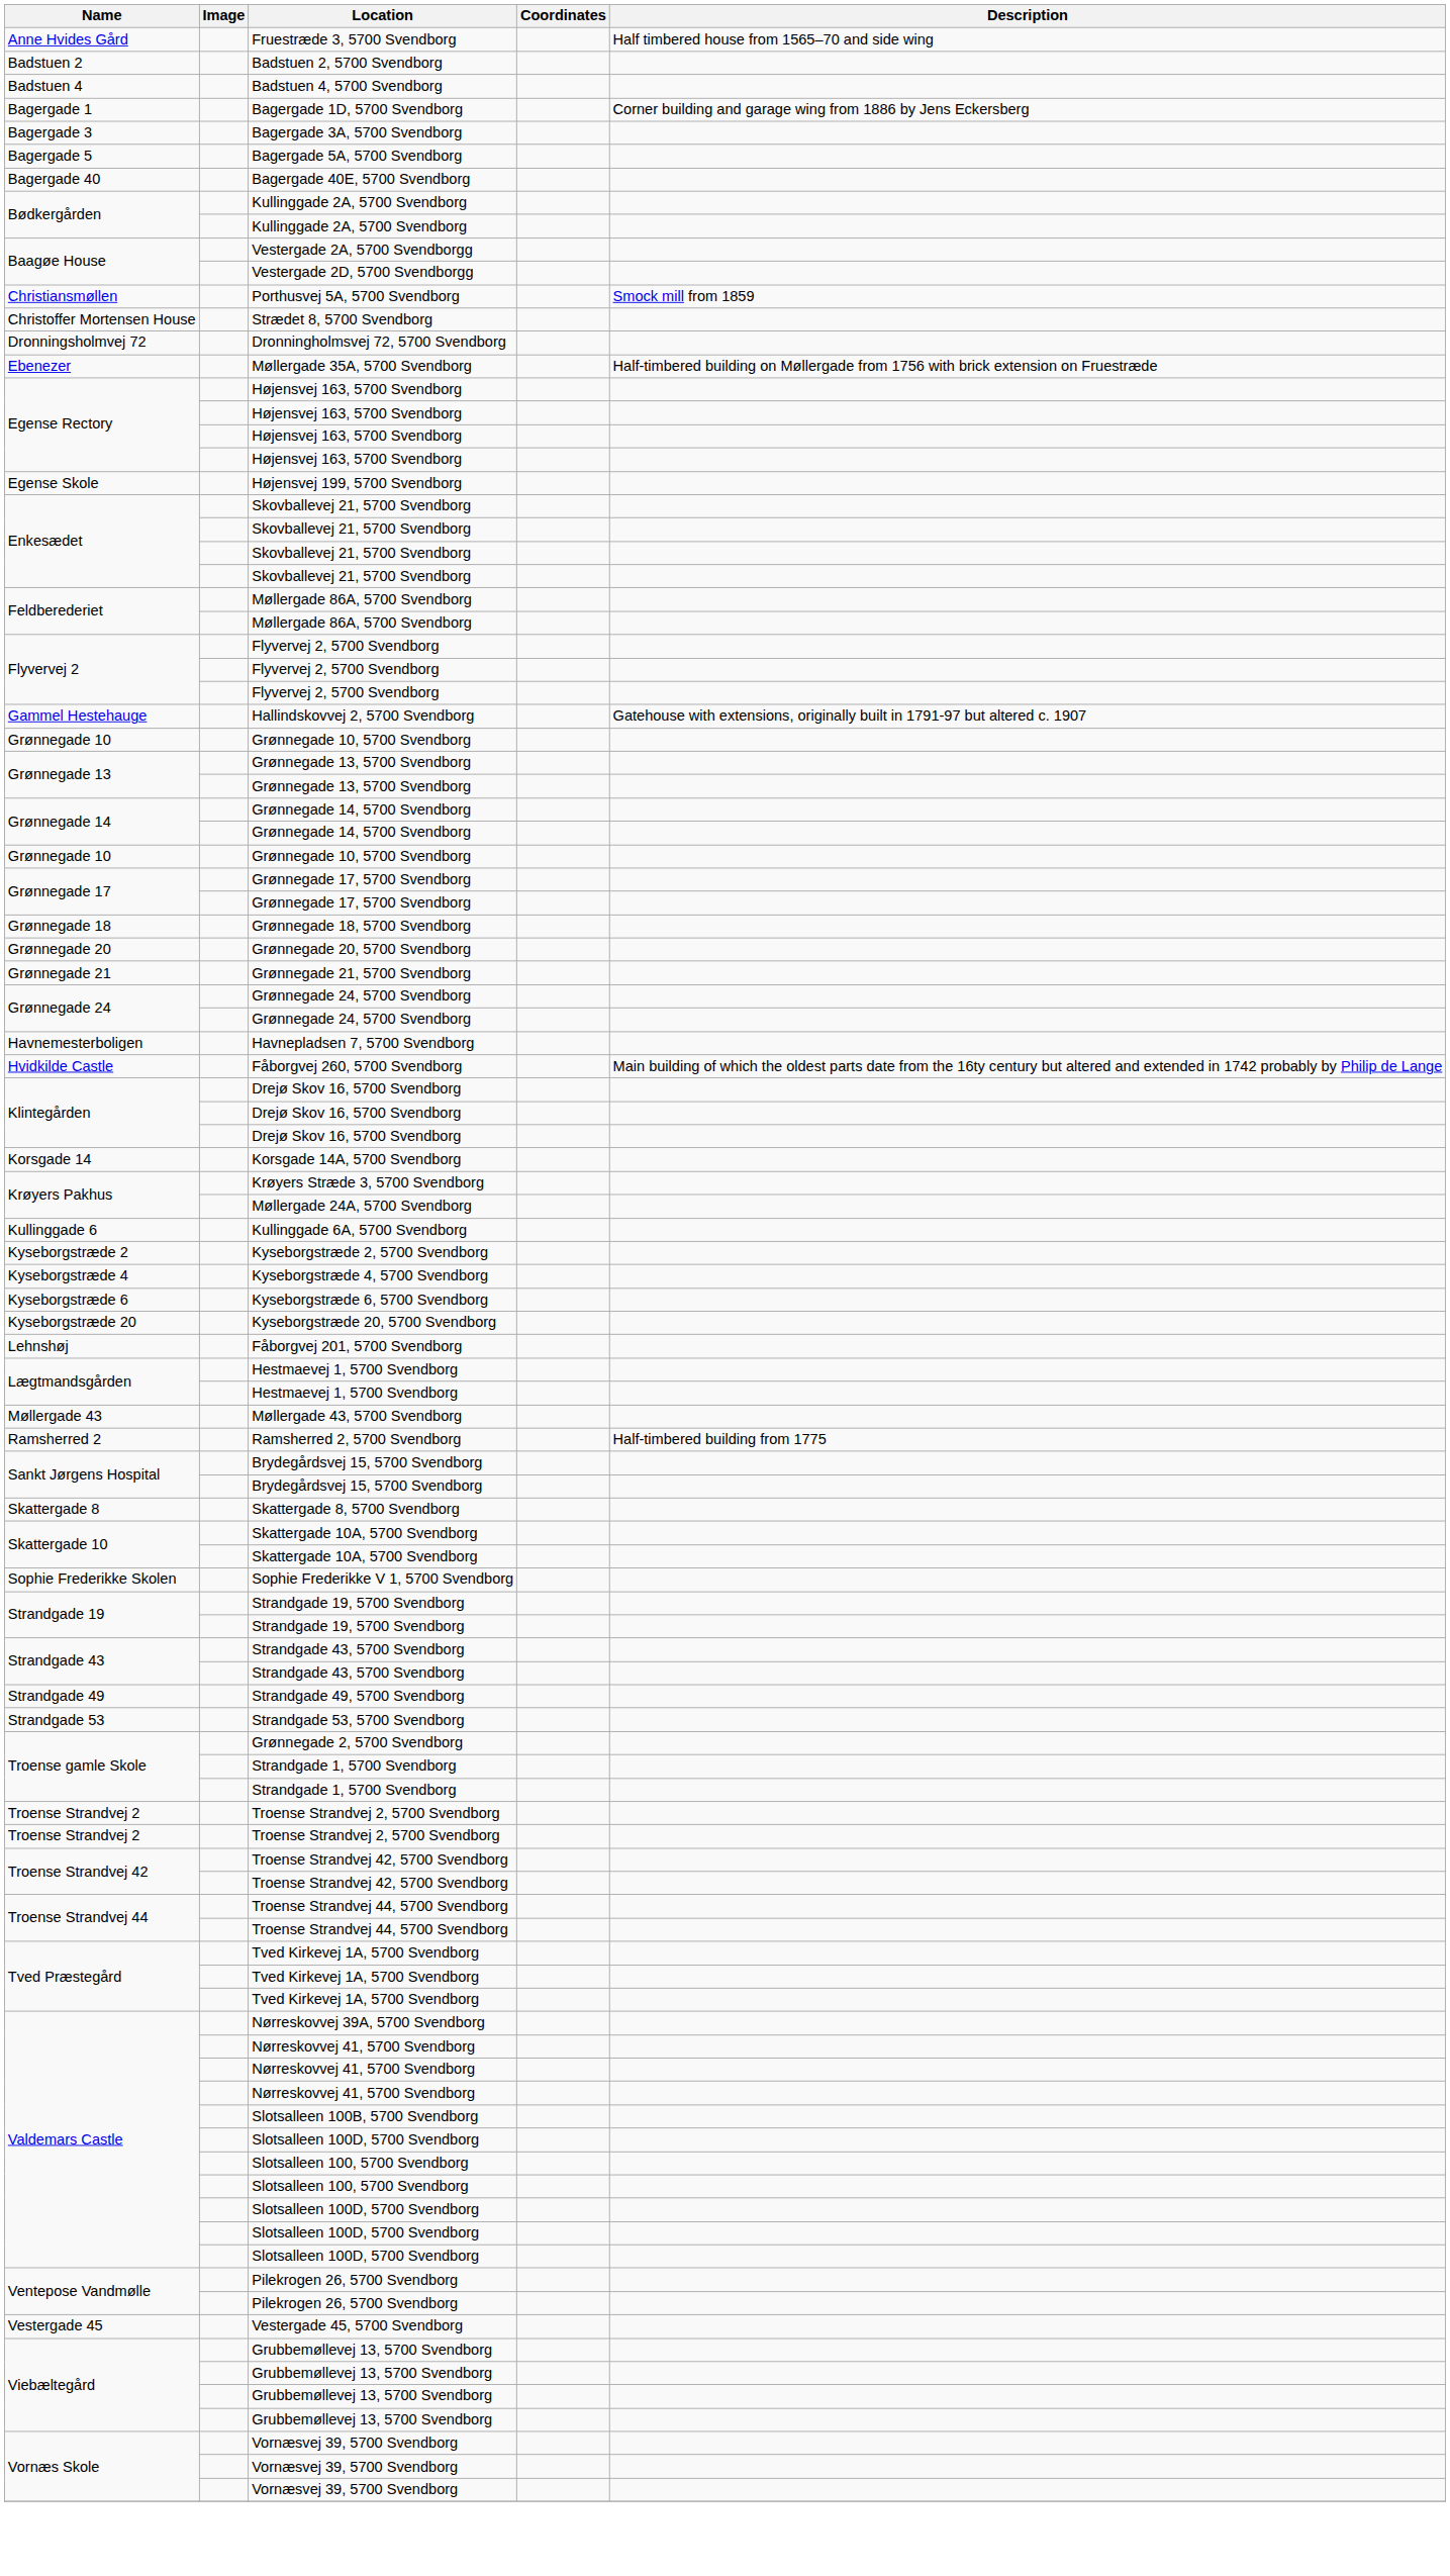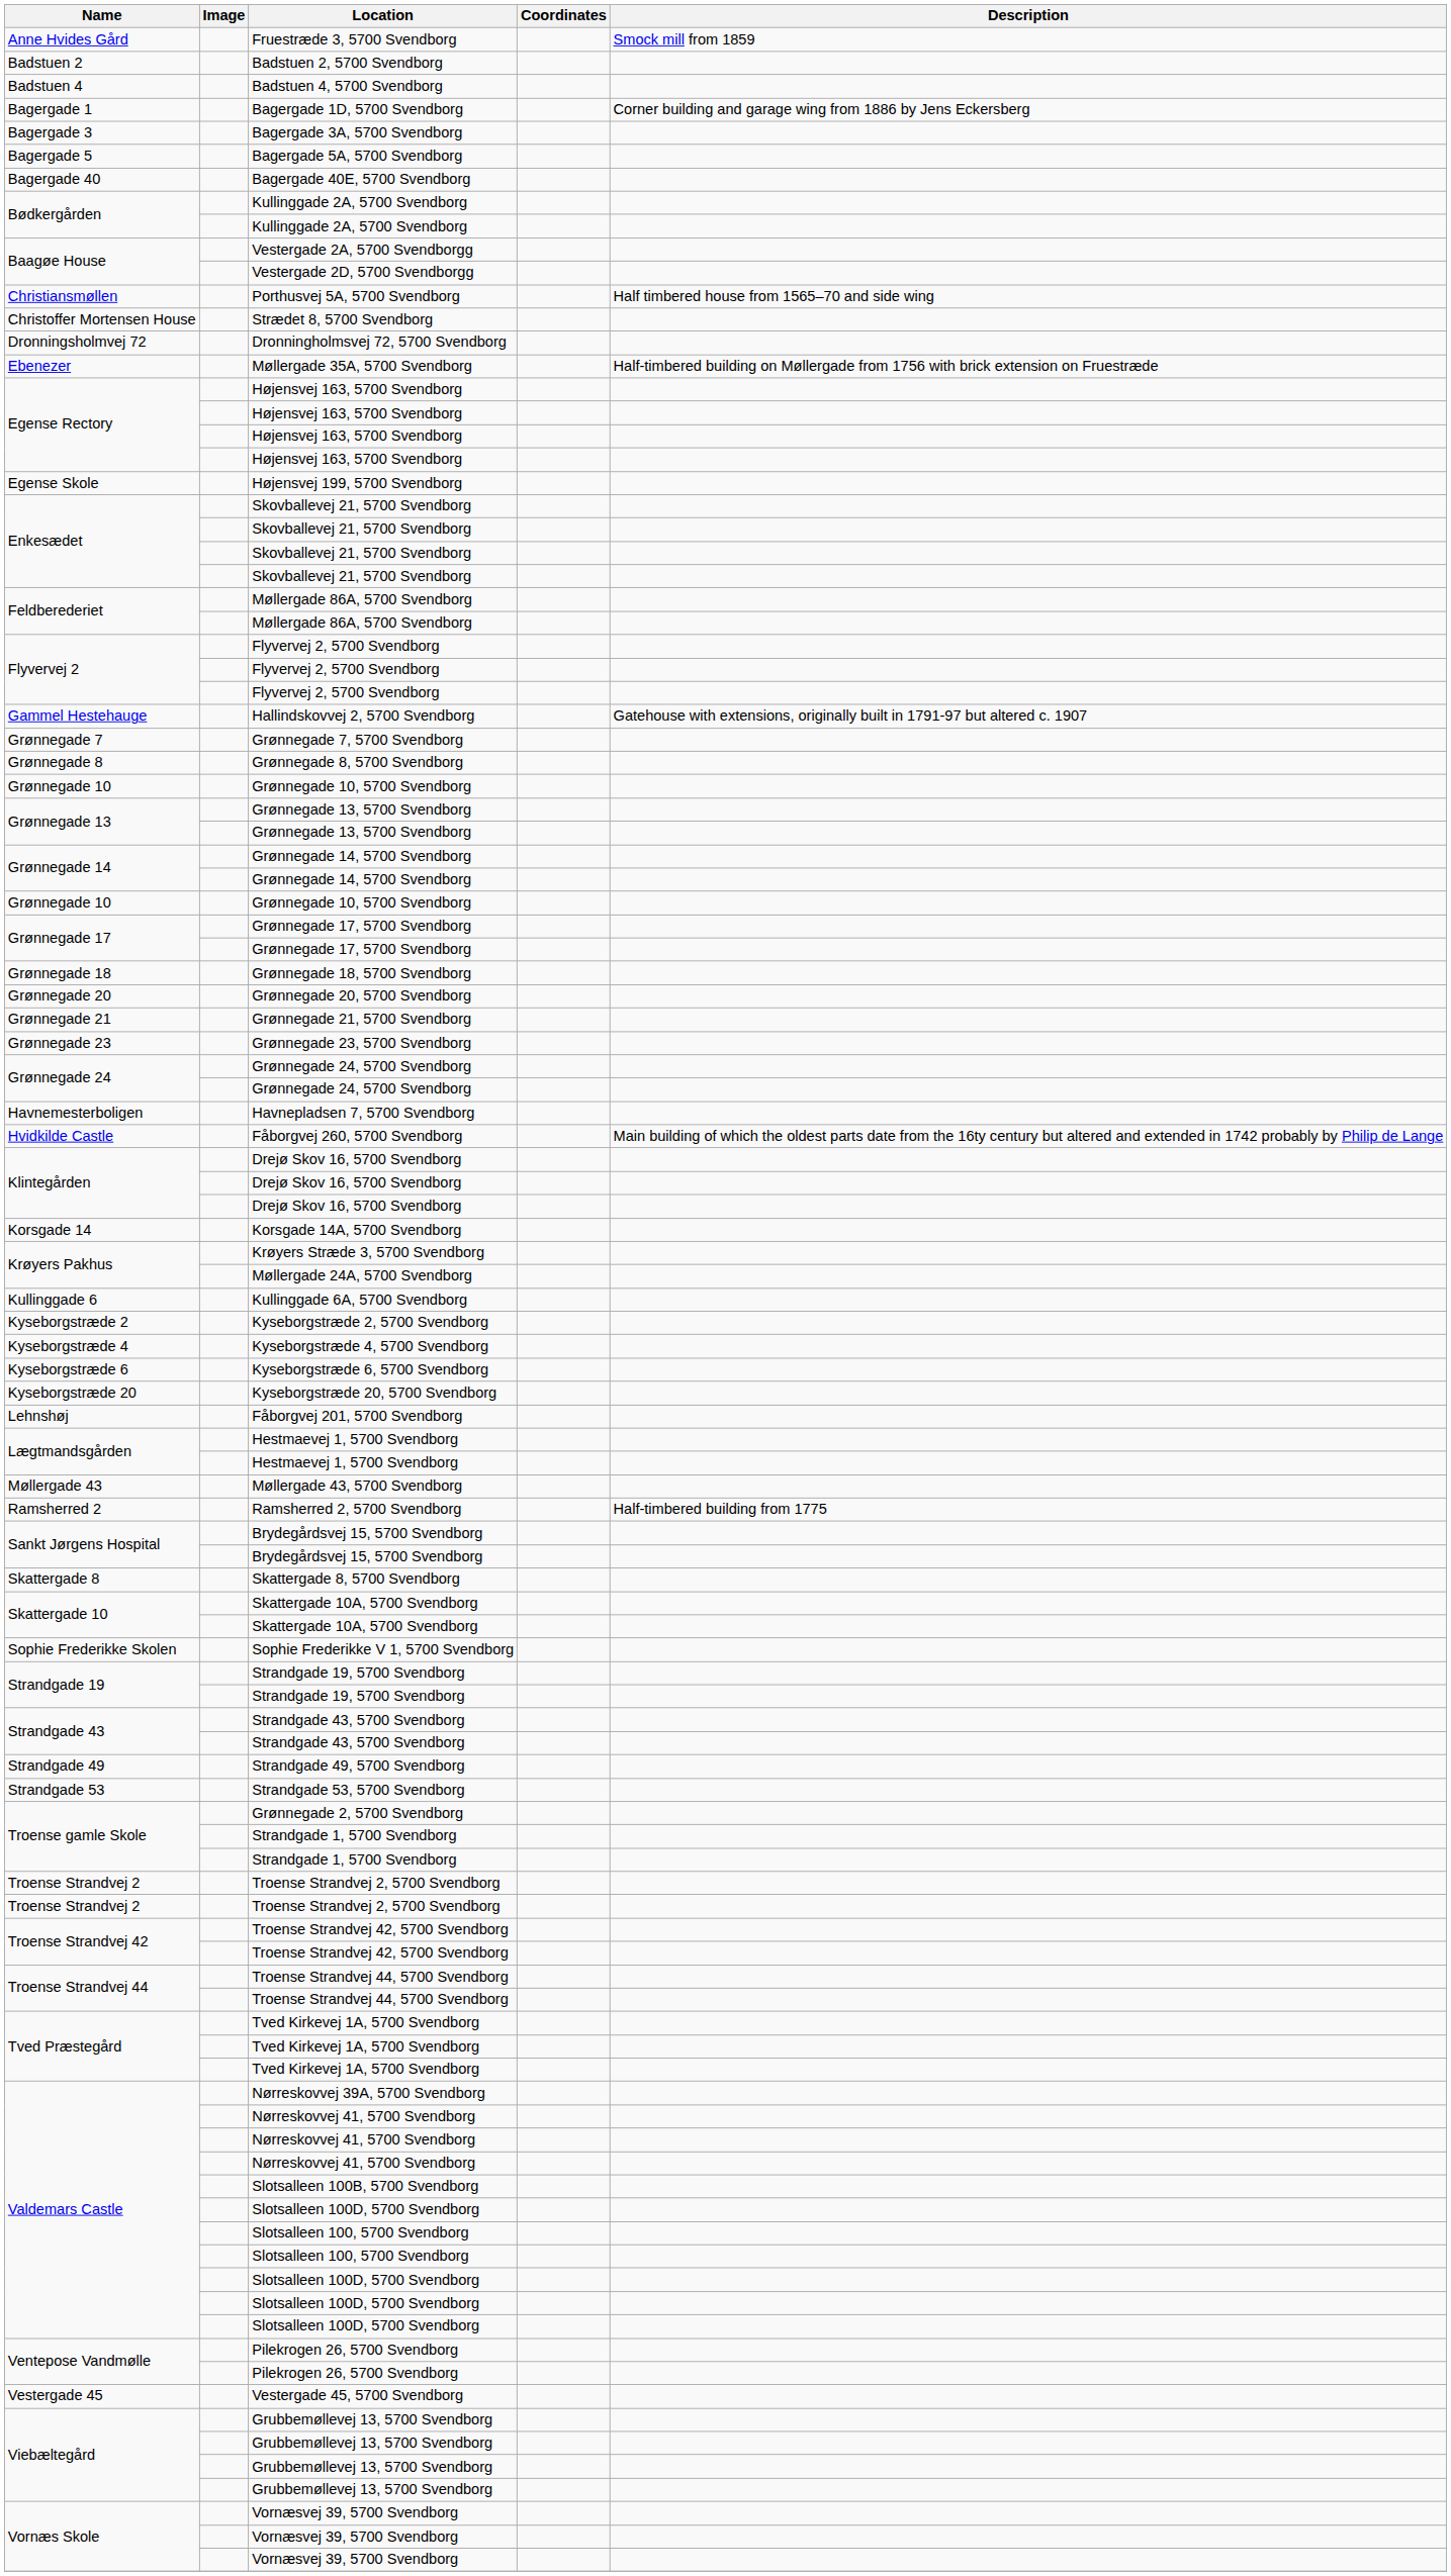Fruestræde 3, 5700 Svendborg | Description: Half timbered house from 1565–70 and side wing -> Smock mill from 1859
Porthusvej 5A, 5700 Svendborg | Description: Smock mill from 1859 -> Half timbered house from 1565–70 and side wing
+ row: Grønnegade 7 | Grønnegade 7, 5700 Svendborg
+ row: Grønnegade 8 | Grønnegade 8, 5700 Svendborg
+ row: Grønnegade 23 | Grønnegade 23, 5700 Svendborg
